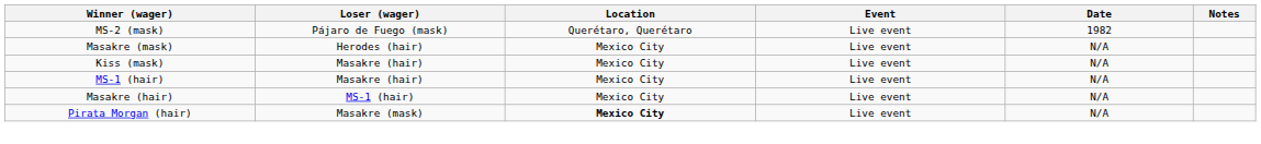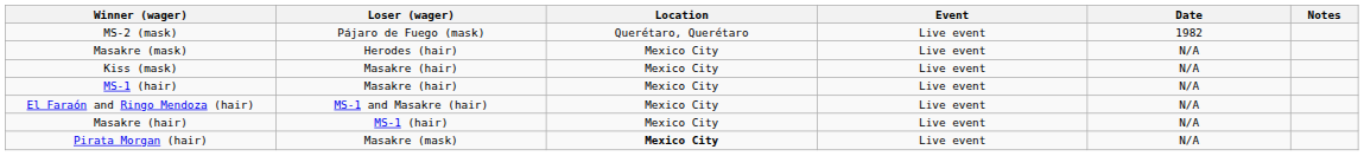+ row: El Faraón and Ringo Mendoza (hair) | MS-1 and Masakre (hair) | Mexico City | Live event | N/A
